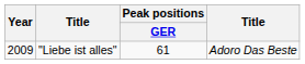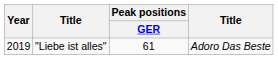"Liebe ist alles" | Year: 2009 -> 2019
